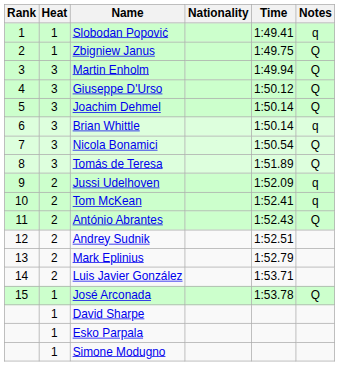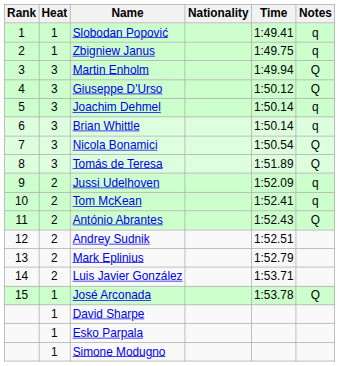Zbigniew Janus | Notes: Q -> q
Joachim Dehmel | Notes: Q -> q
